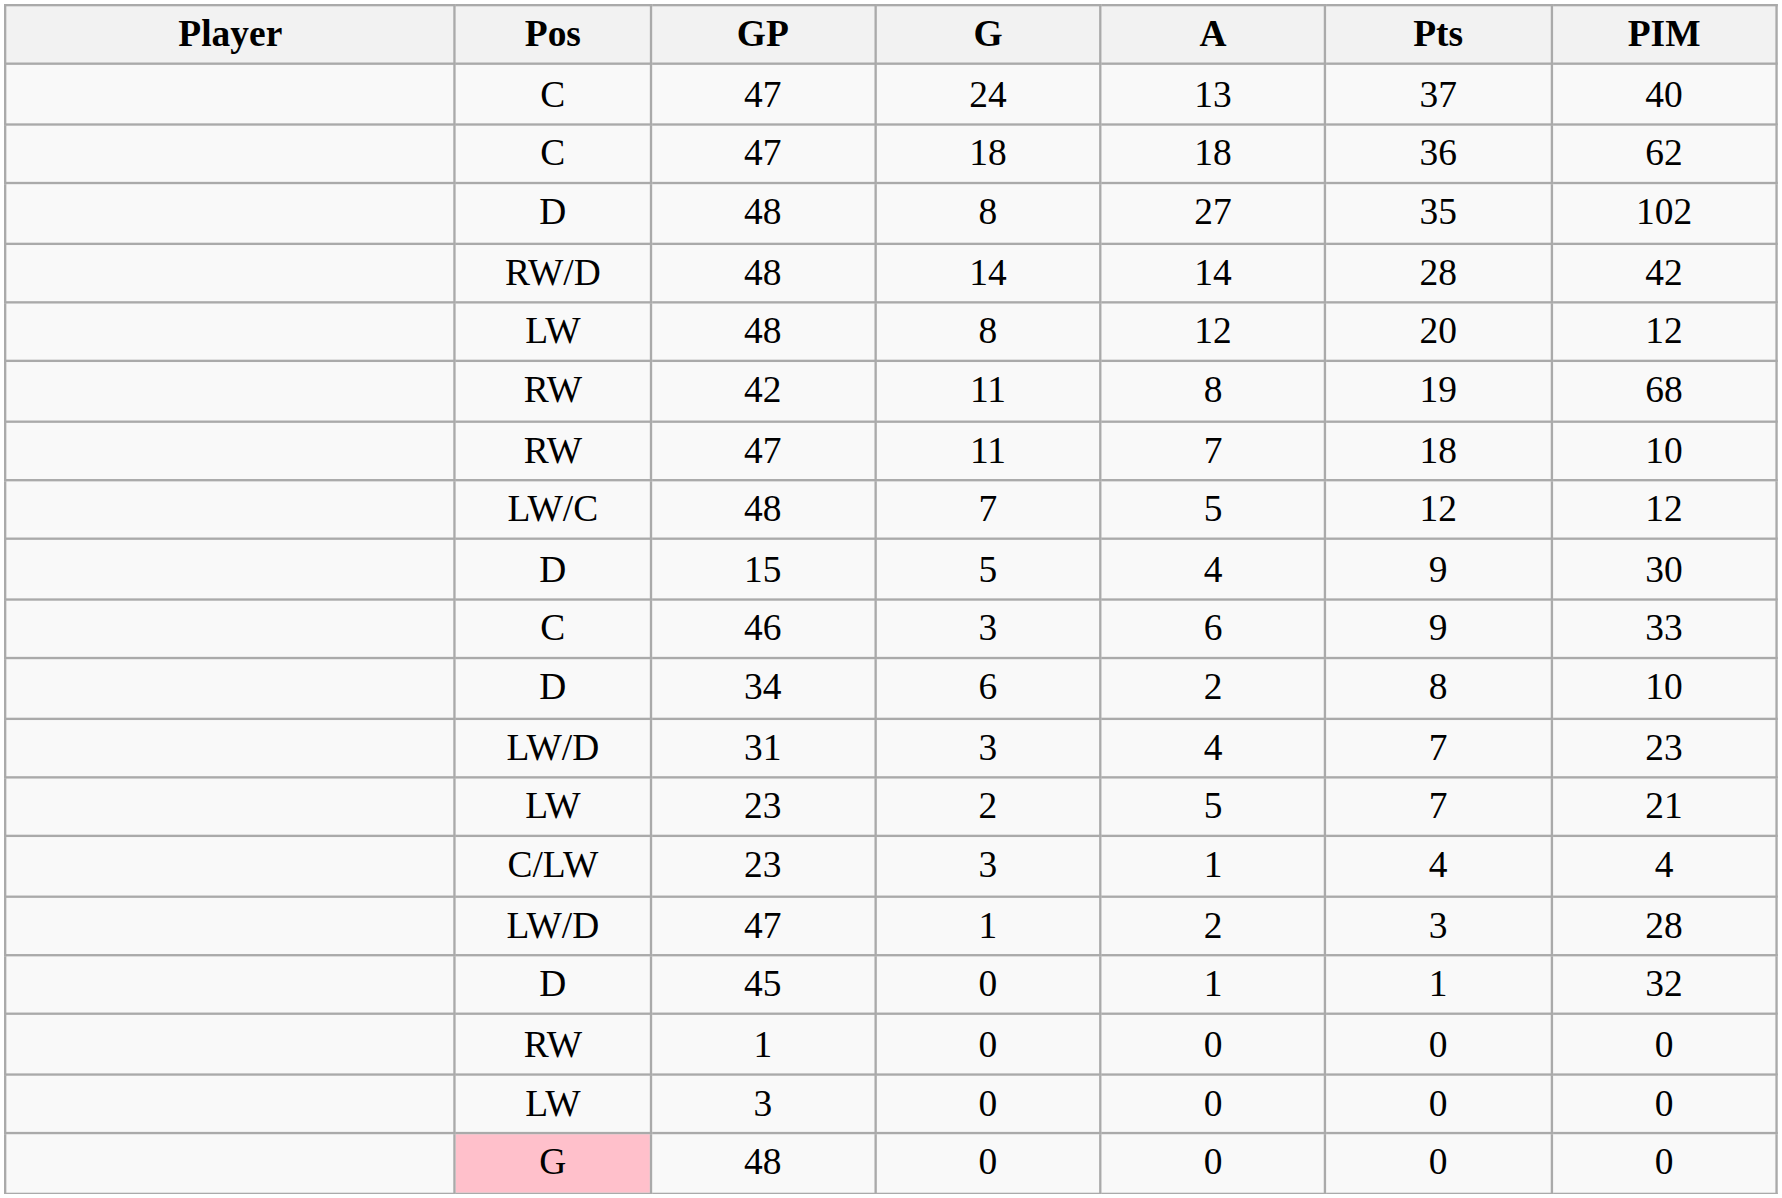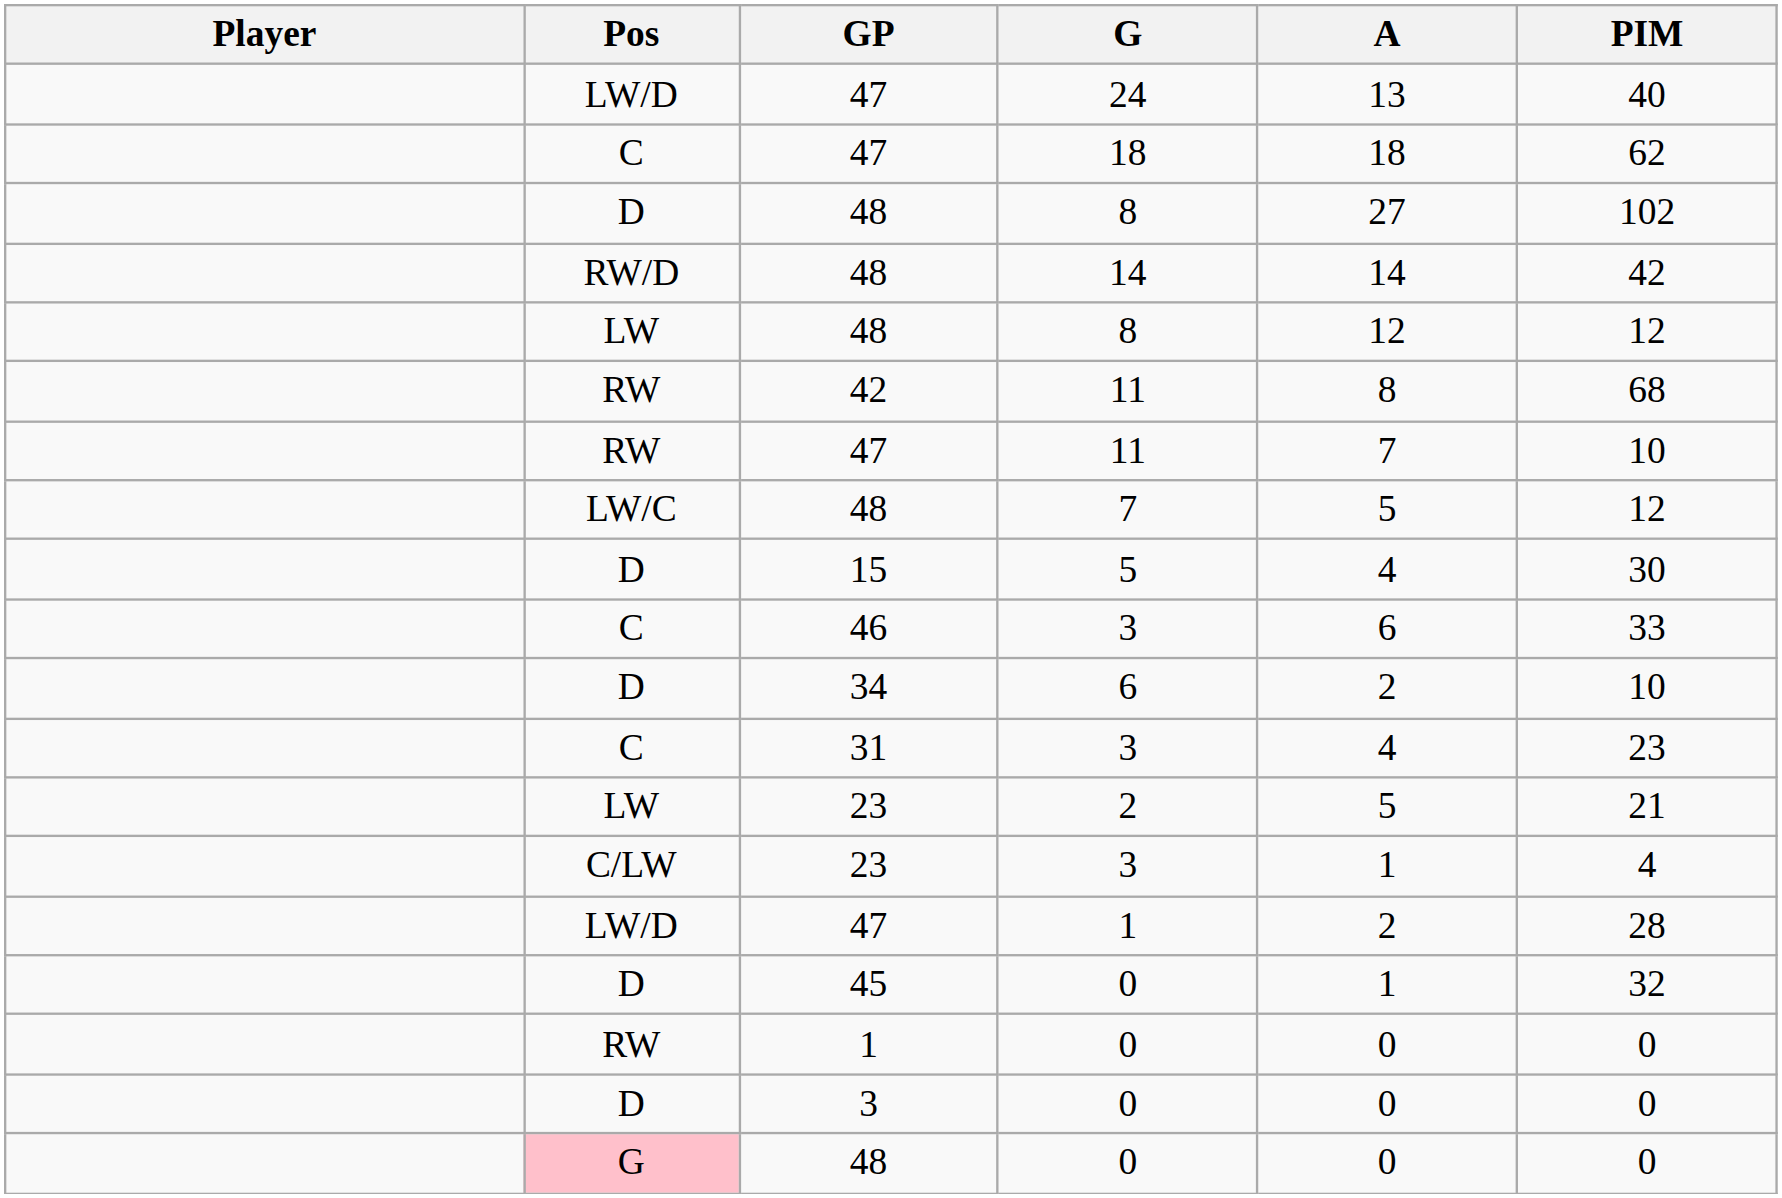- column: Pts | 37 | 36 | 35 | 28 | 20 | 19 | 18 | 12 | 9 | 9 | 8 | 7 | 7 | 4 | 3 | 1 | 0 | 0 | 0
24 | Pos: C -> LW/D
31 / 3 | Pos: LW/D -> C
3 / 0 | Pos: LW -> D
